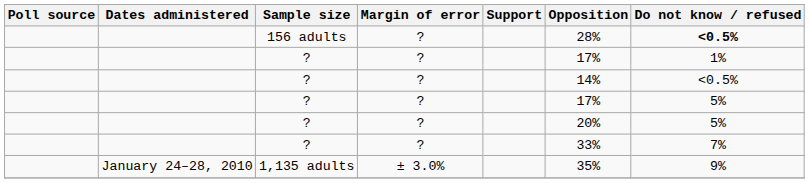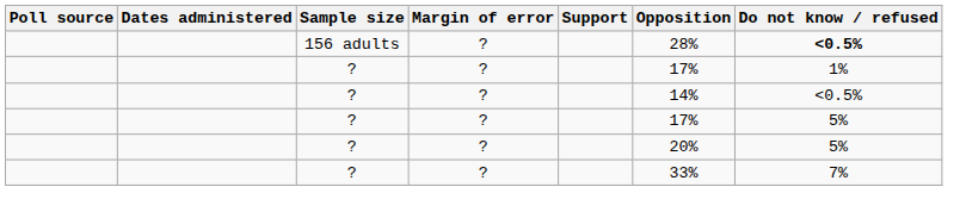- row: January 24–28, 2010 | 1,135 adults | ± 3.0% | 35% | 9%
